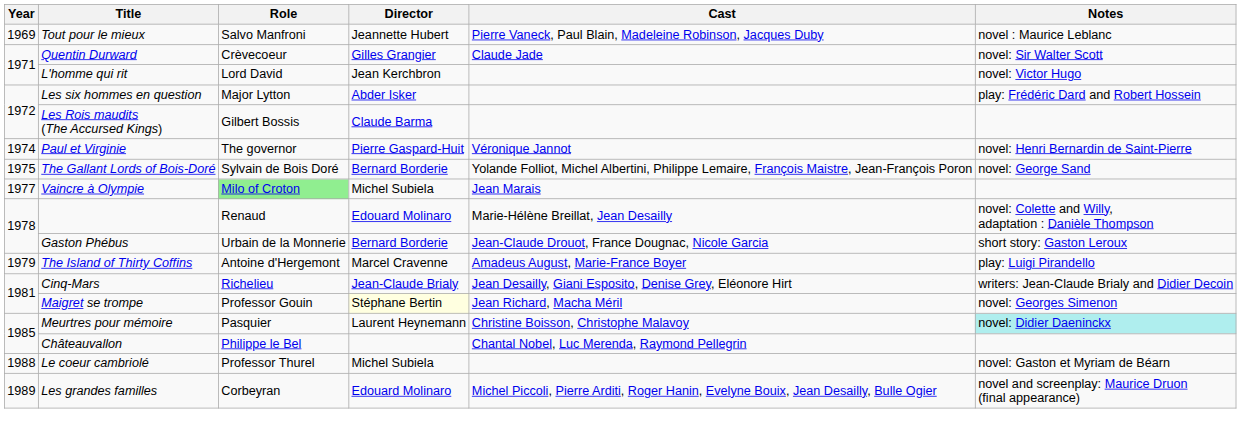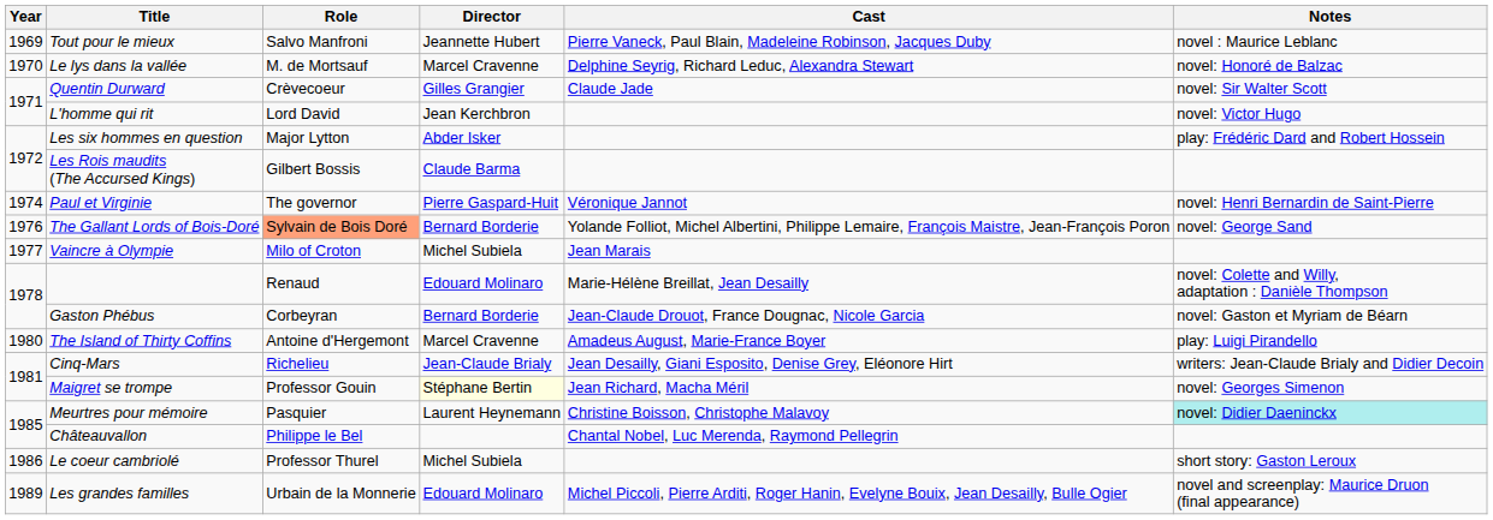+ row: 1970 | Le lys dans la vallée | M. de Mortsauf | Marcel Cravenne | Delphine Seyrig, Richard Leduc, Alexandra Stewart | novel: Honoré de Balzac
The Gallant Lords of Bois-Doré | Year: 1975 -> 1976
The Gallant Lords of Bois-Doré | Role: no background -> lightsalmon background
Vaincre à Olympie | Role: lightgreen background -> no background
Gaston Phébus | Role: Urbain de la Monnerie -> Corbeyran
Gaston Phébus | Notes: short story: Gaston Leroux -> novel: Gaston et Myriam de Béarn
The Island of Thirty Coffins | Year: 1979 -> 1980
Le coeur cambriolé | Year: 1988 -> 1986
Le coeur cambriolé | Notes: novel: Gaston et Myriam de Béarn -> short story: Gaston Leroux
Les grandes familles | Role: Corbeyran -> Urbain de la Monnerie
